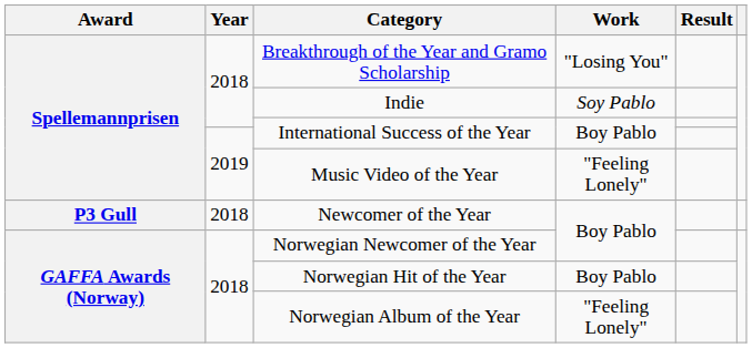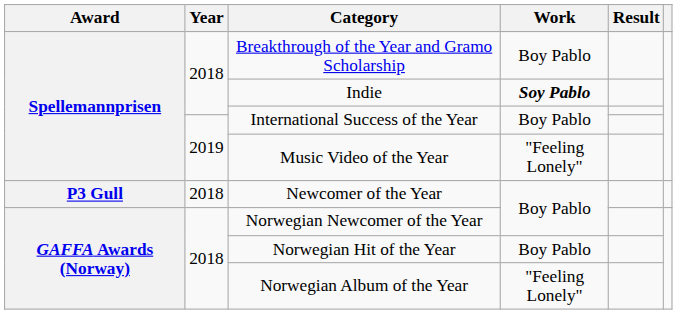Breakthrough of the Year and Gramo Scholarship | Work: "Losing You" -> Boy Pablo
Indie | Work: normal -> bold
